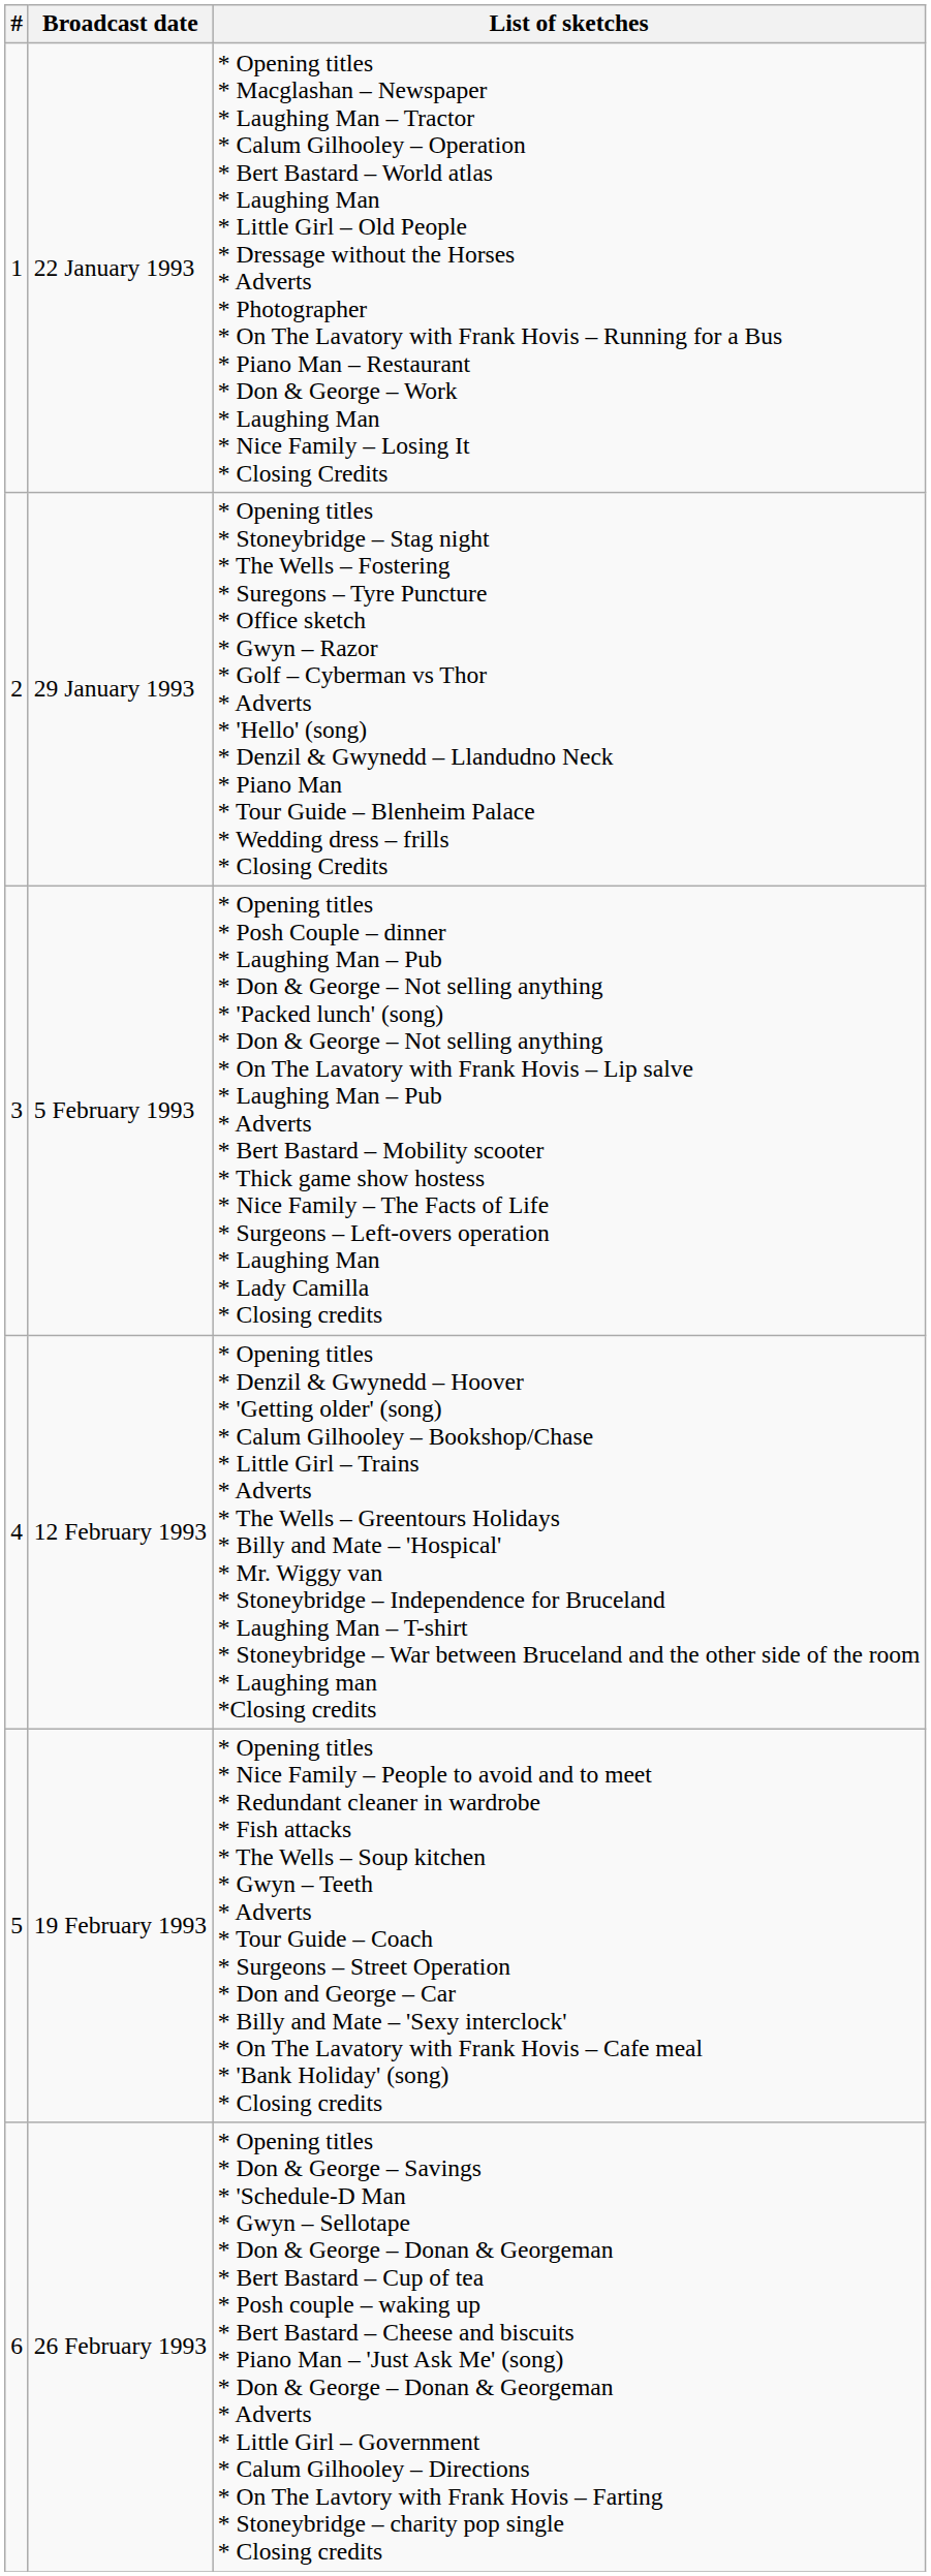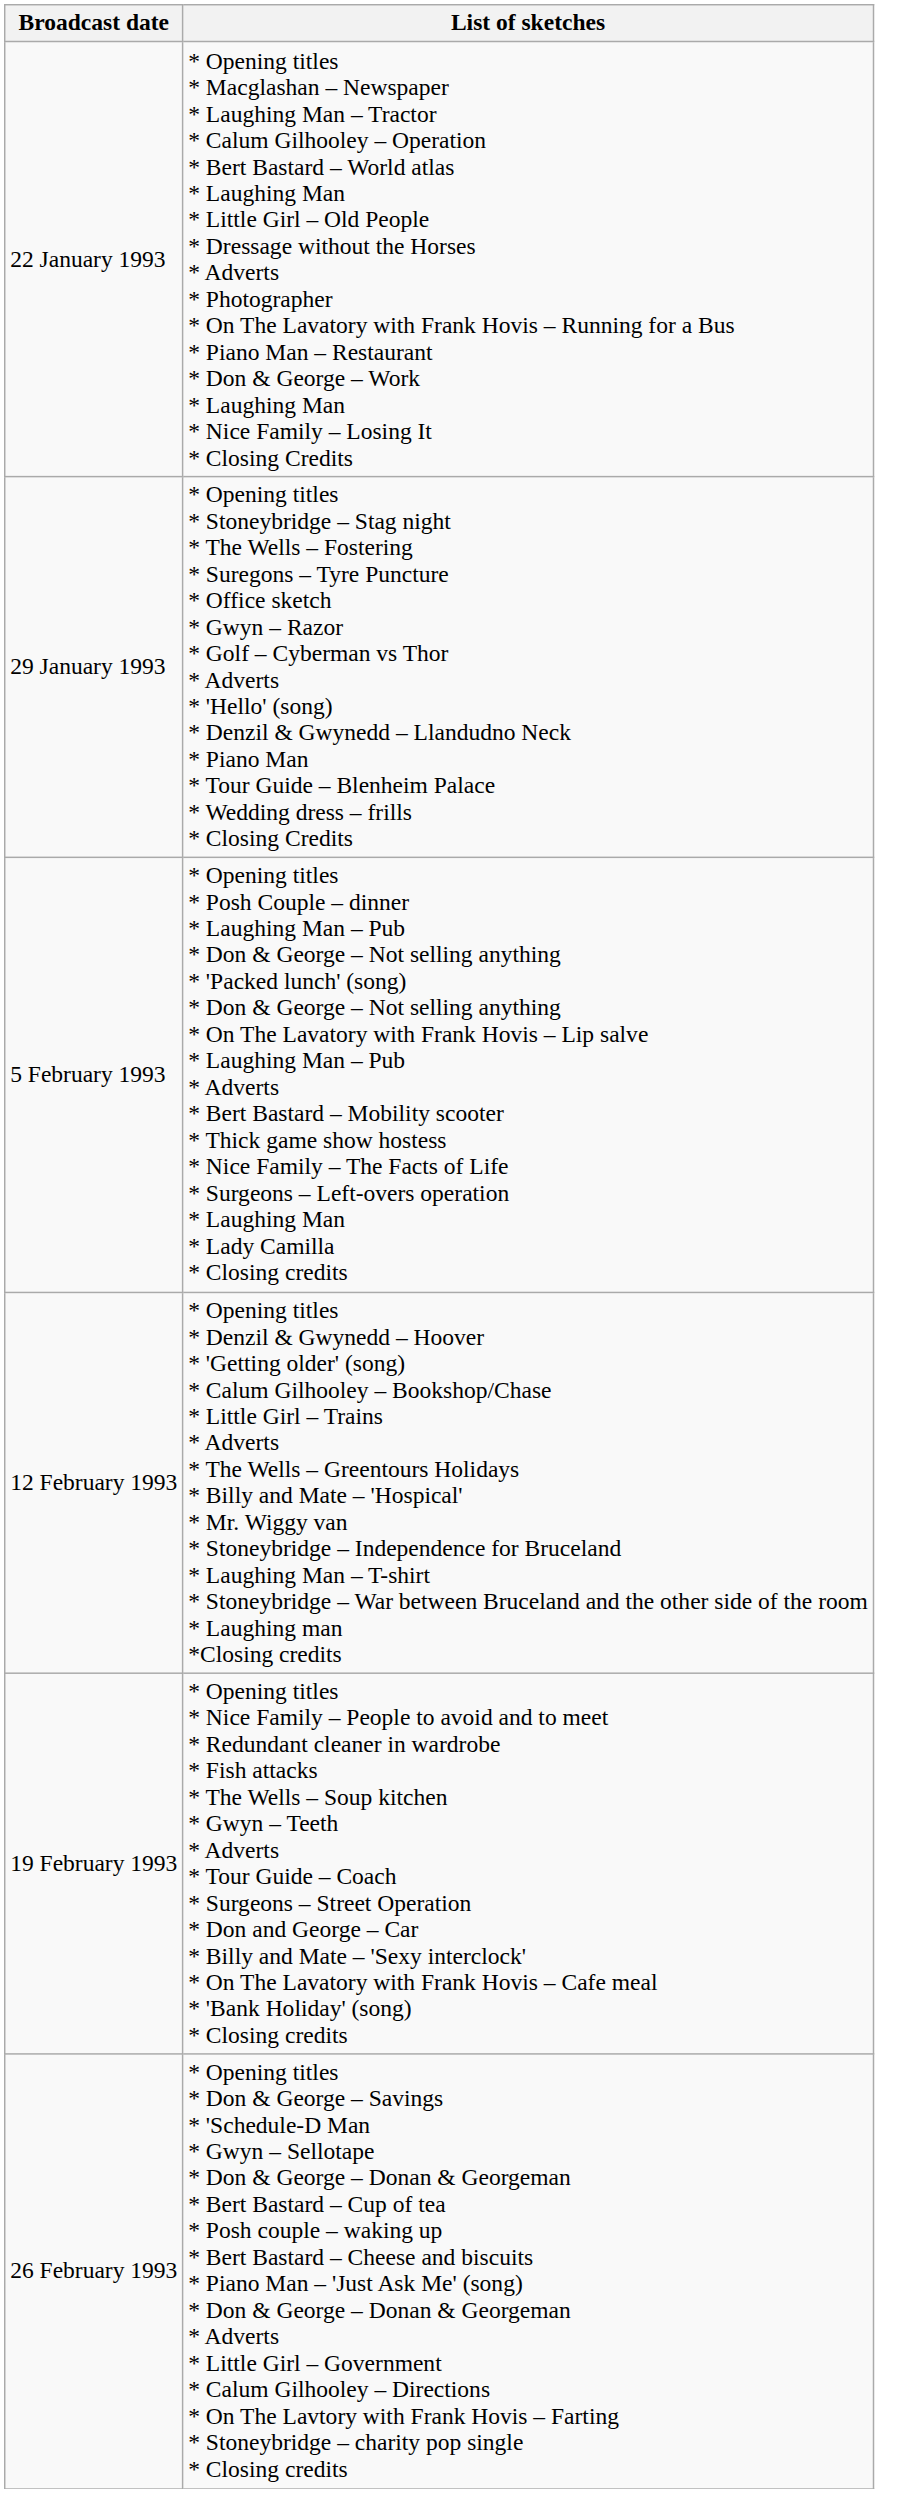- column: # | 1 | 2 | 3 | 4 | 5 | 6
